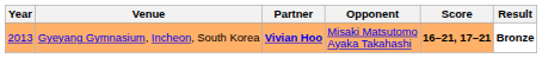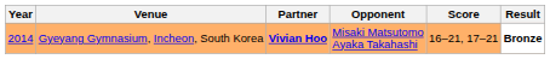Gyeyang Gymnasium, Incheon, South Korea | Year: 2013 -> 2014
Gyeyang Gymnasium, Incheon, South Korea | Score: bold -> normal
